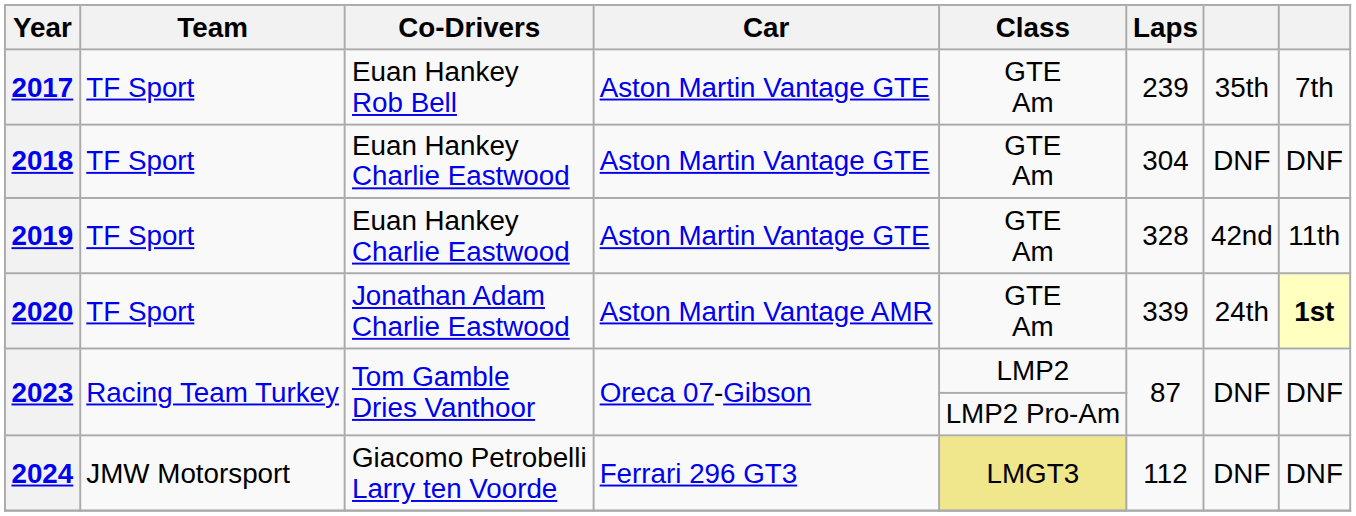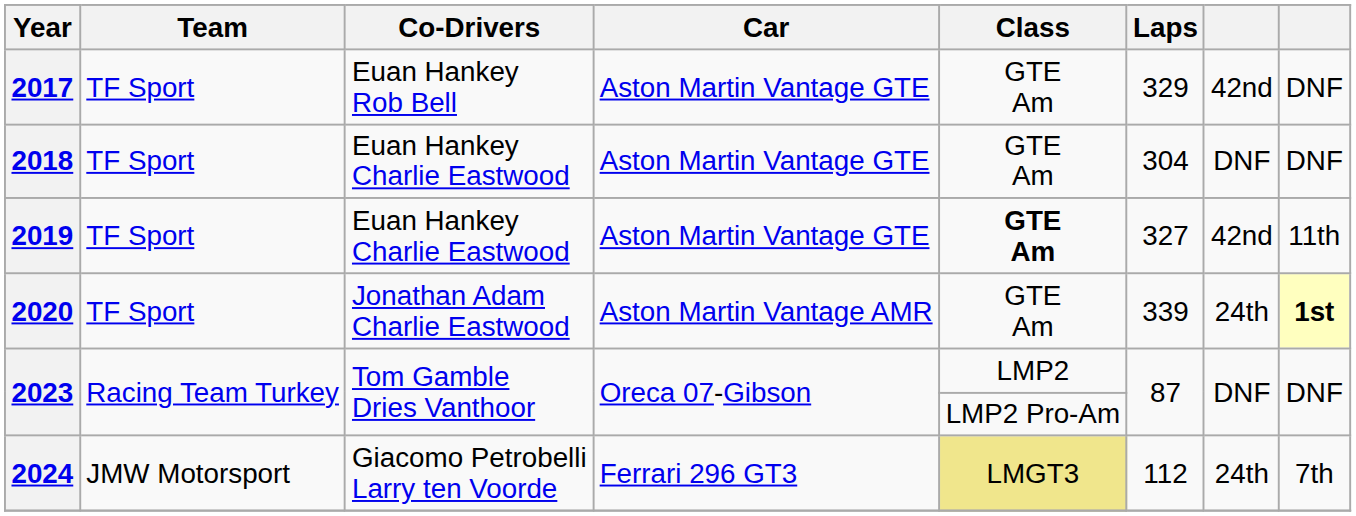2017 | Laps: 239 -> 329
2017 | column 7: 35th -> 42nd
2017 | column 8: 7th -> DNF
2019 | Class: normal -> bold
2019 | Laps: 328 -> 327
2024 | column 7: DNF -> 24th
2024 | column 8: DNF -> 7th
